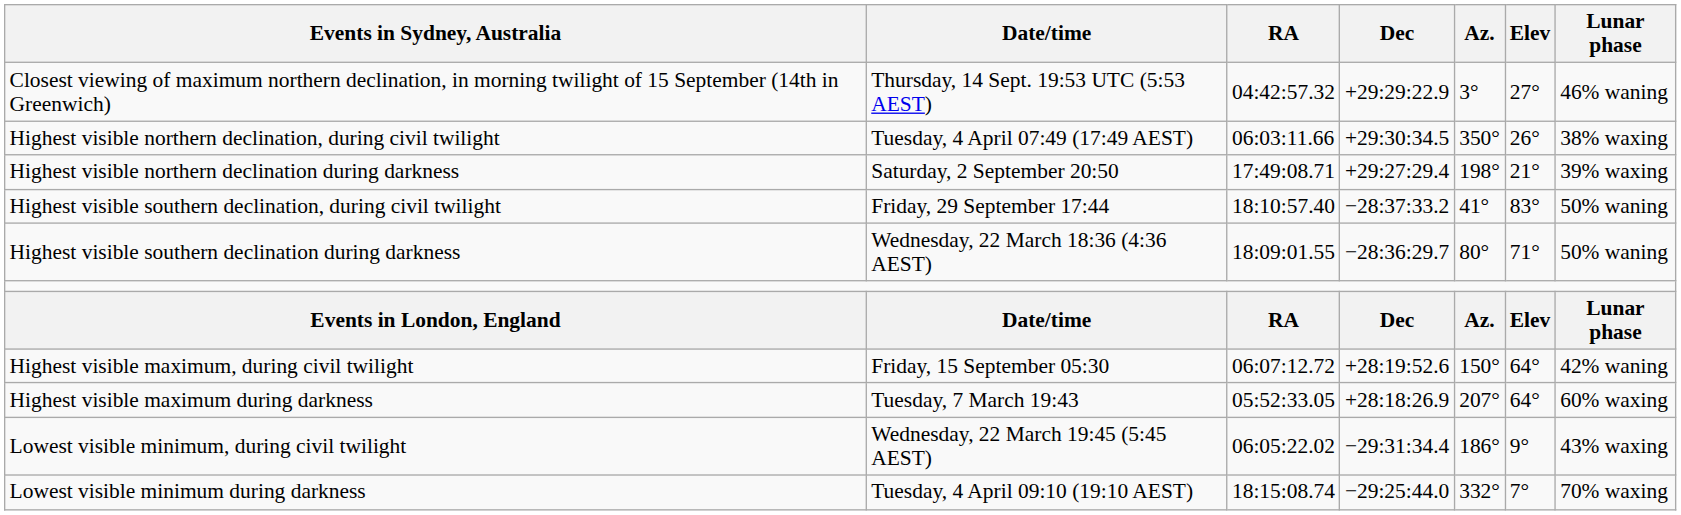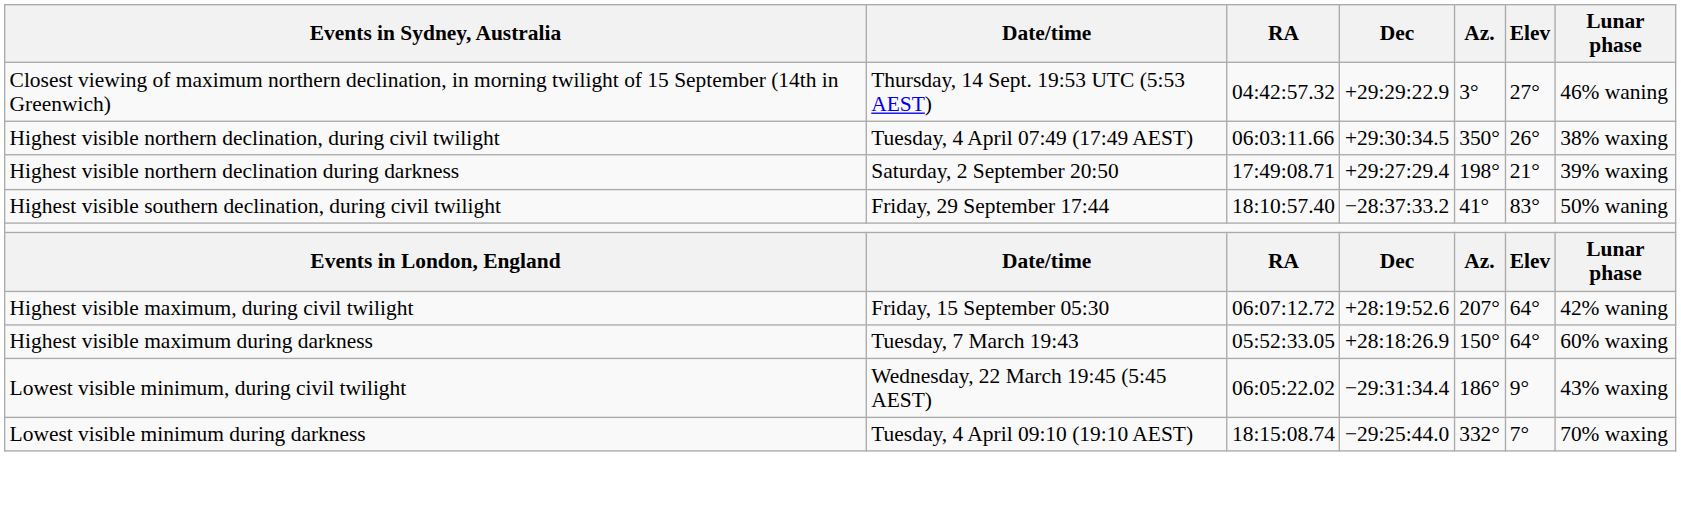- row: Highest visible southern declination during darkness | Wednesday, 22 March 18:36 (4:36 AEST) | 18:09:01.55 | −28:36:29.7 | 80° | 71° | 50% waning
Highest visible maximum, during civil twilight | Az.: 150° -> 207°
Highest visible maximum during darkness | Az.: 207° -> 150°
